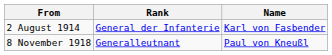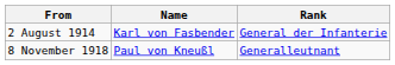columns swapped: Rank <-> Name
